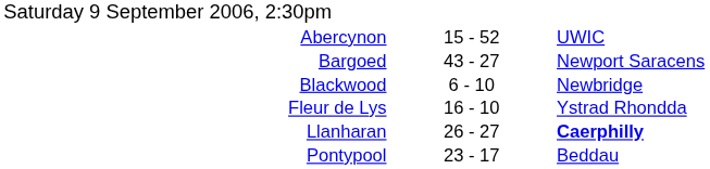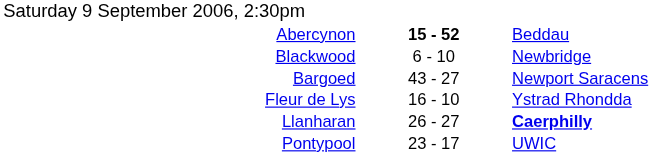Abercynon | column 2: normal -> bold
Abercynon | column 3: UWIC -> Beddau
rows swapped: Bargoed <-> Blackwood
Pontypool | column 3: Beddau -> UWIC
